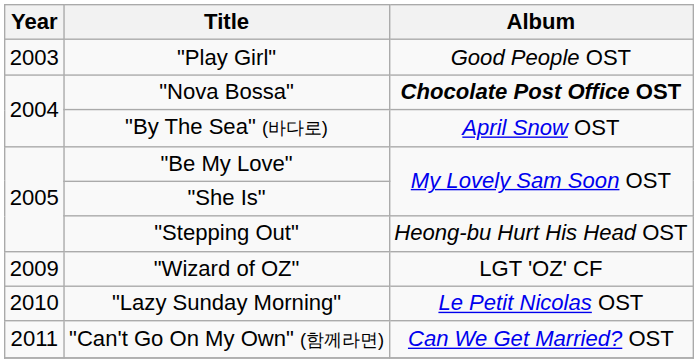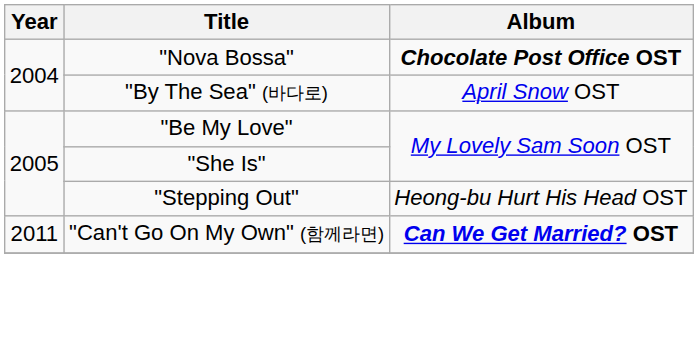- row: 2003 | "Play Girl" | Good People OST
- row: 2009 | "Wizard of OZ" | LGT 'OZ' CF
- row: 2010 | "Lazy Sunday Morning" | Le Petit Nicolas OST
"Can't Go On My Own" (함께라면) | Album: normal -> bold
